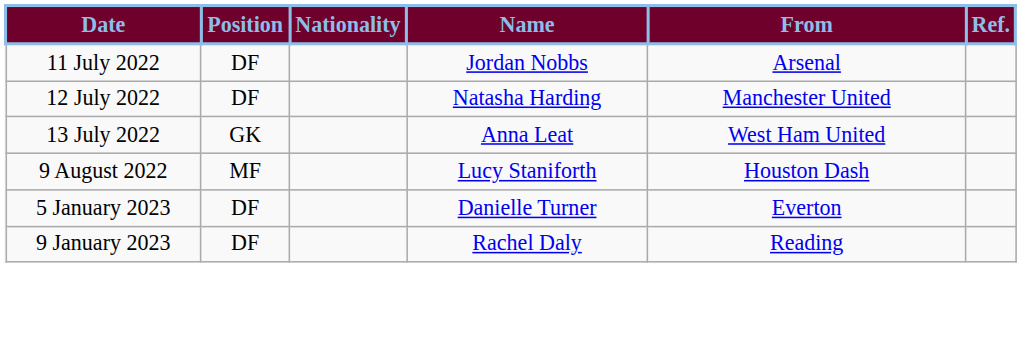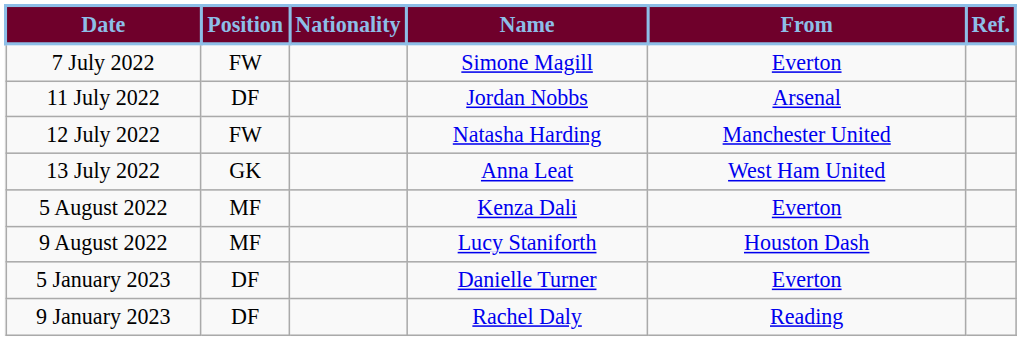+ row: 7 July 2022 | FW | Simone Magill | Everton
12 July 2022 | Position: DF -> FW
+ row: 5 August 2022 | MF | Kenza Dali | Everton
